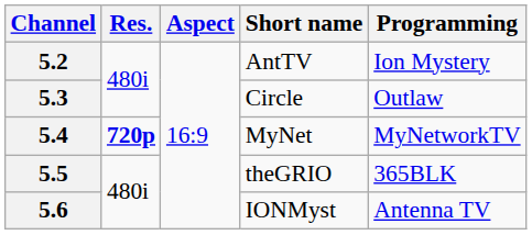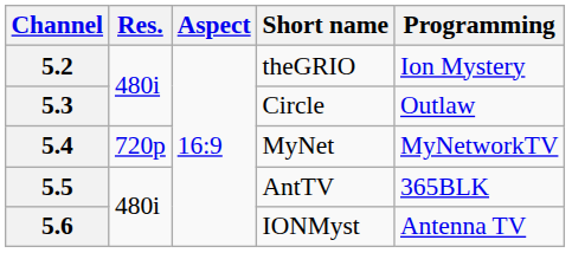5.2 | Short name: AntTV -> theGRIO
5.4 | Res.: bold -> normal
5.5 | Short name: theGRIO -> AntTV
